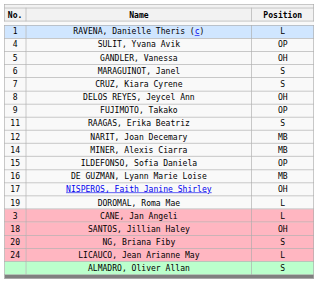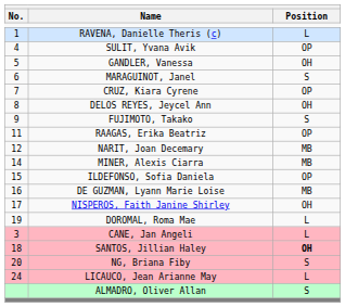CRUZ, Kiara Cyrene | Position: S -> OP
FUJIMOTO, Takako | Position: OP -> S
RAAGAS, Erika Beatriz | Position: S -> OP
SANTOS, Jillian Haley | Position: normal -> bold
